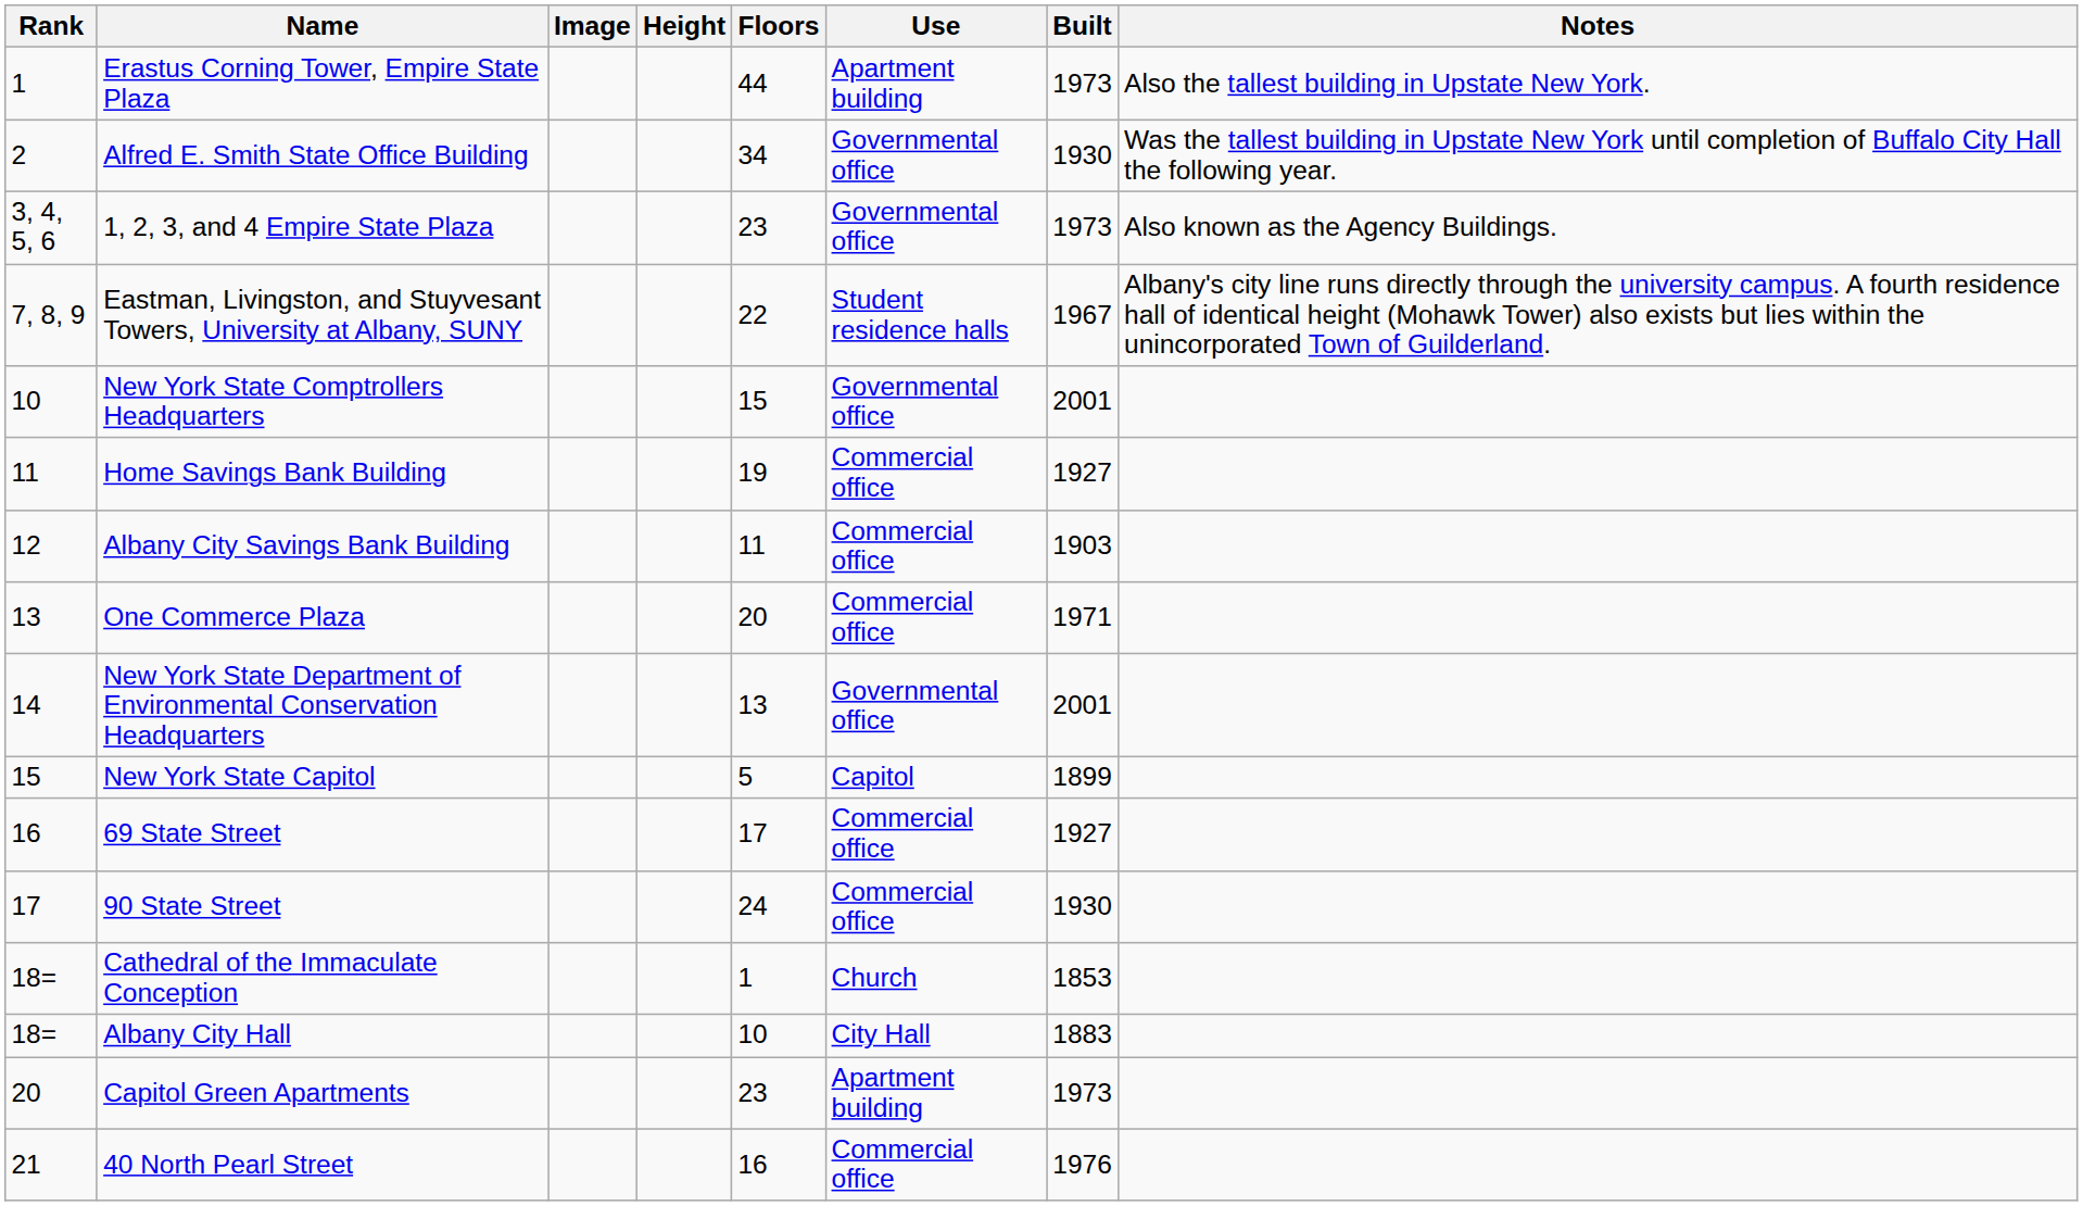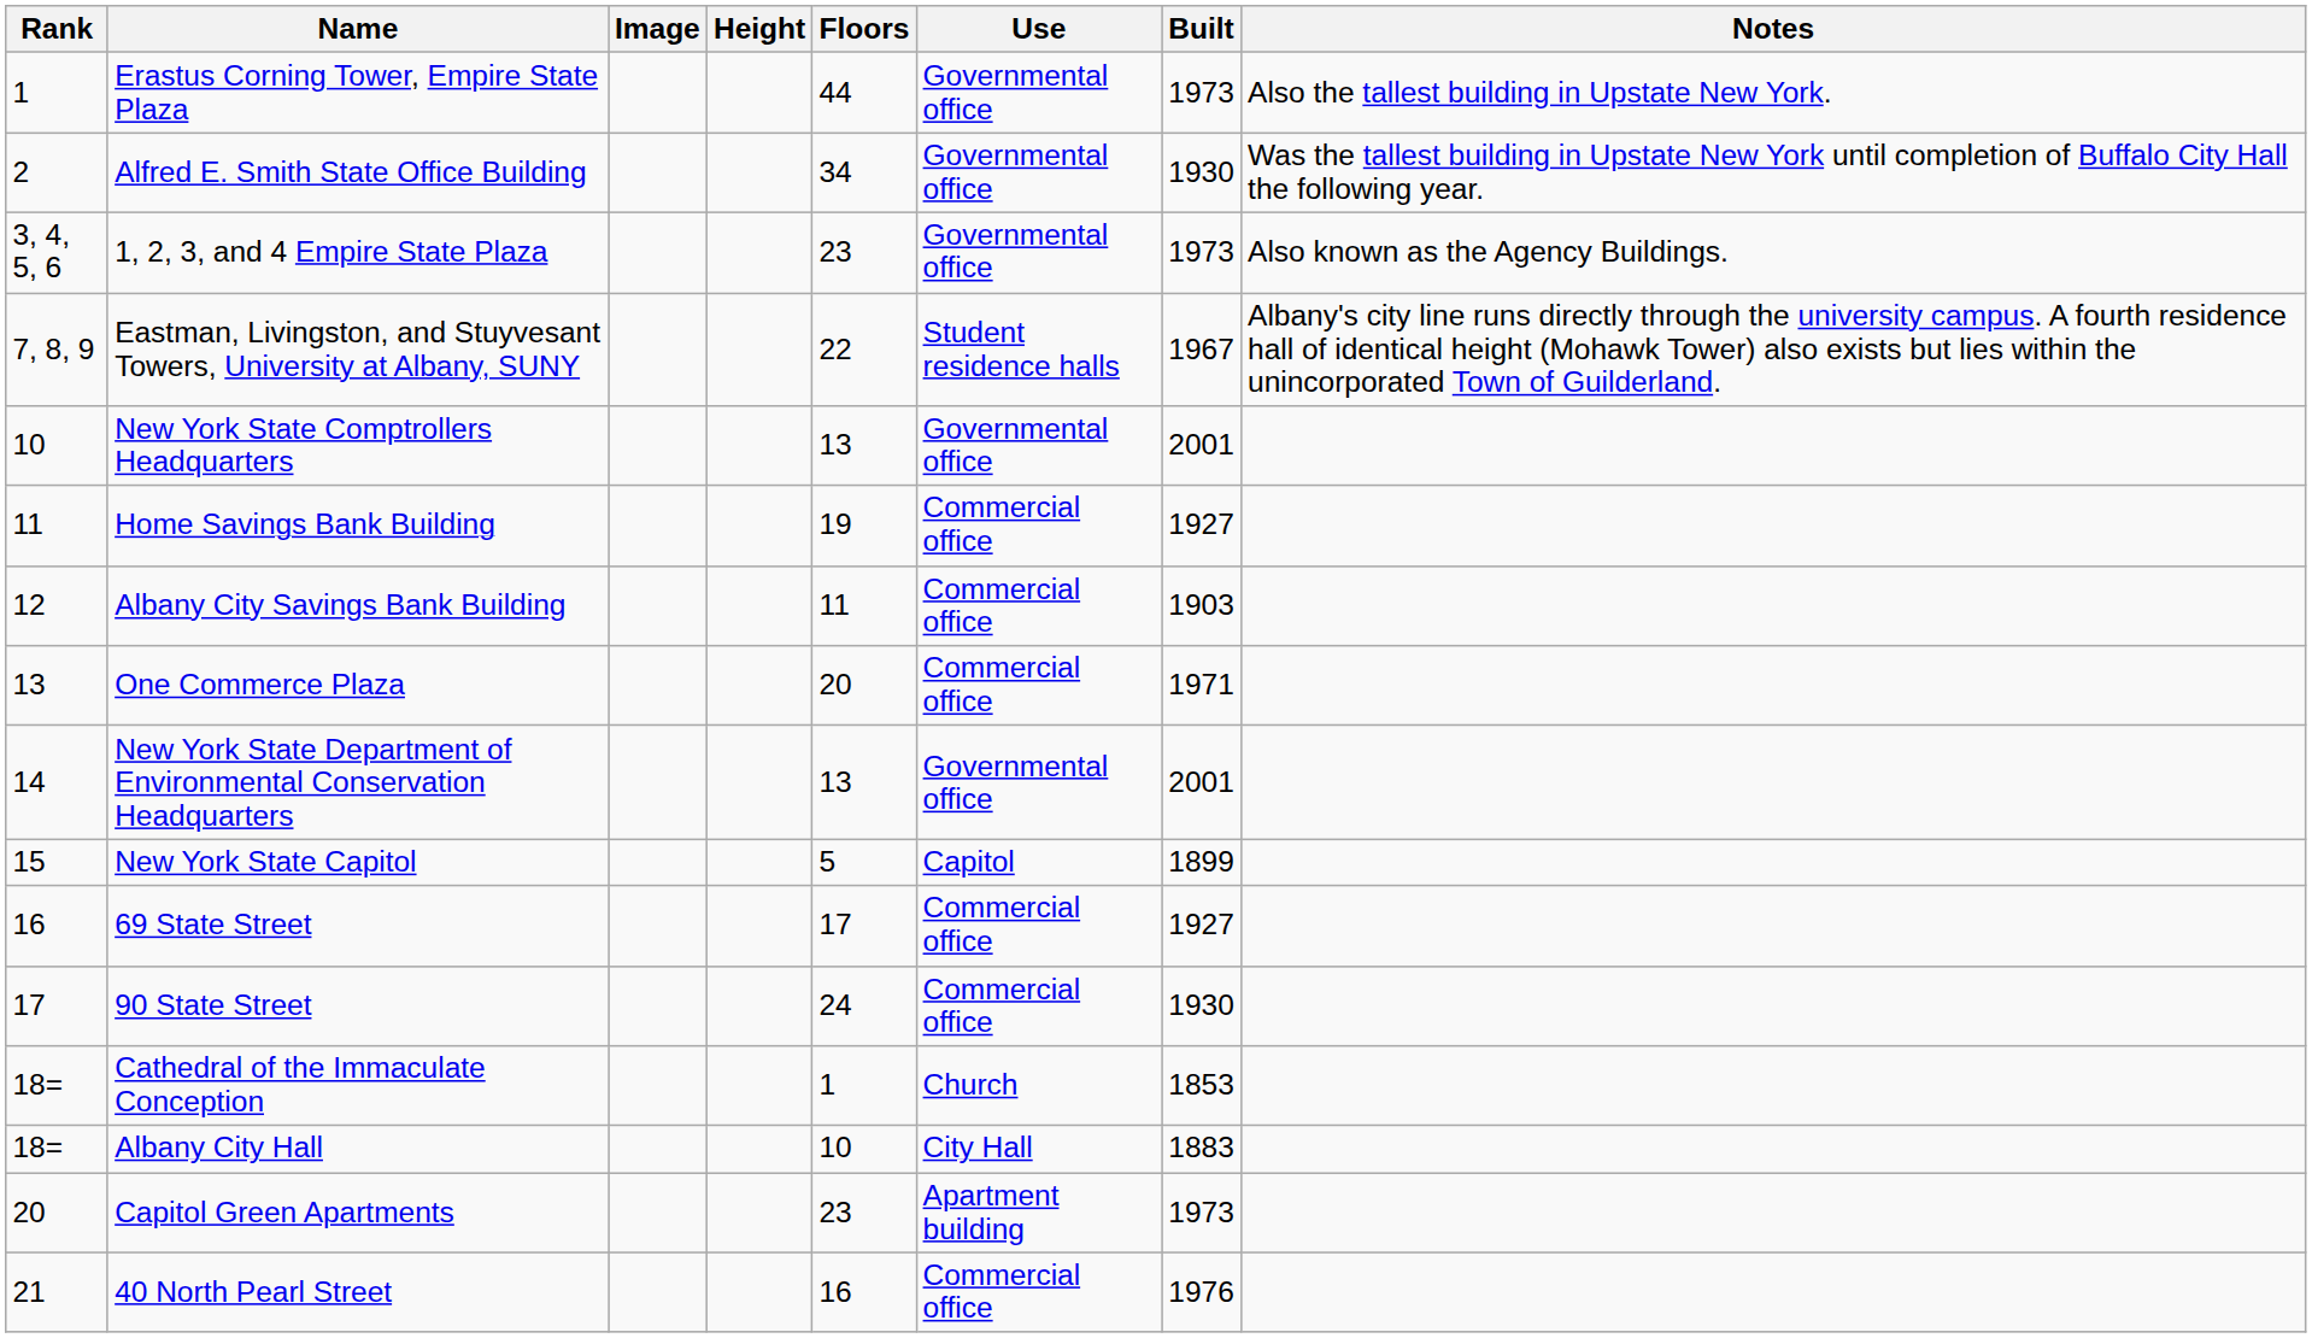Erastus Corning Tower, Empire State Plaza | Use: Apartment building -> Governmental office
New York State Comptrollers Headquarters | Floors: 15 -> 13
